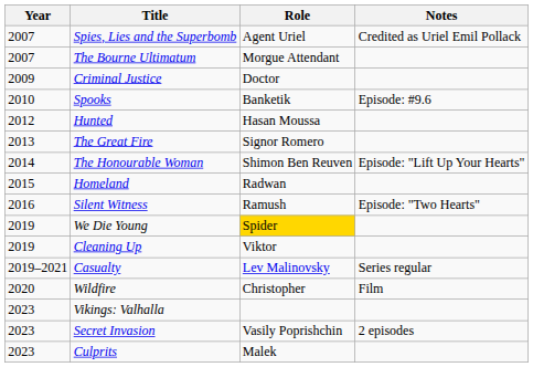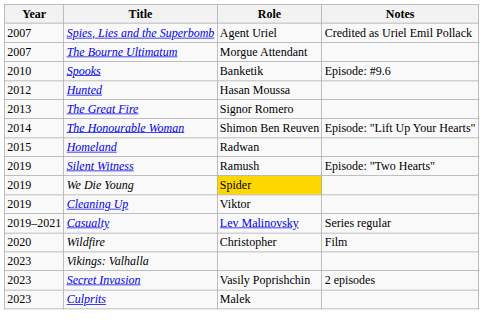- row: 2009 | Criminal Justice | Doctor
Silent Witness | Year: 2016 -> 2019
